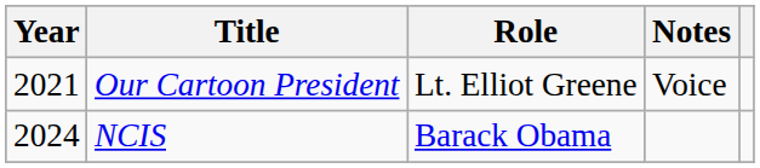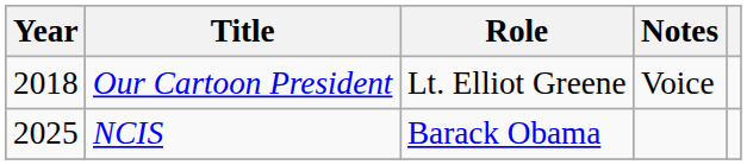Our Cartoon President | Year: 2021 -> 2018
NCIS | Year: 2024 -> 2025
